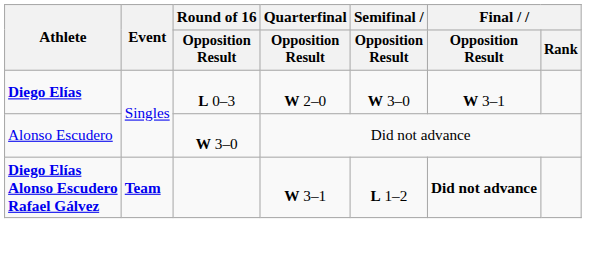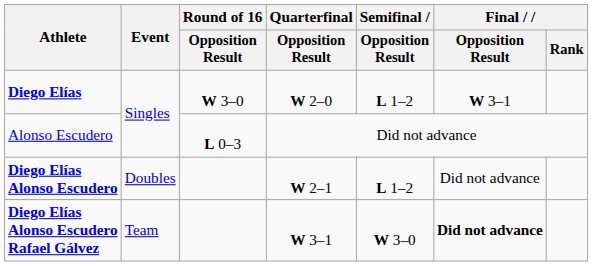Diego Elías | Round of 16 / Opposition Result: L 0–3 -> W 3–0
Diego Elías | Semifinal / Opposition Result: W 3–0 -> L 1–2
Alonso Escudero | Round of 16 / Opposition Result: W 3–0 -> L 0–3
+ row: Diego Elías Alonso Escudero | Doubles | W 2–1 | L 1–2 | Did not advance
Diego Elías Alonso Escudero Rafael Gálvez | Event: bold -> normal
Diego Elías Alonso Escudero Rafael Gálvez | Semifinal / Opposition Result: L 1–2 -> W 3–0
